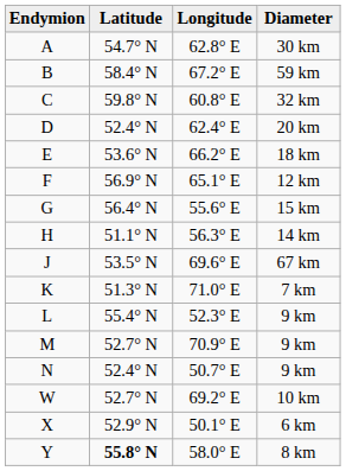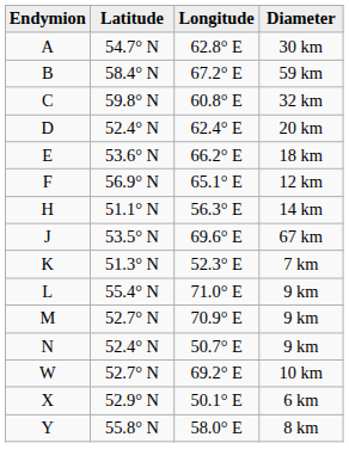- row: G | 56.4° N | 55.6° E | 15 km
K | Longitude: 71.0° E -> 52.3° E
L | Longitude: 52.3° E -> 71.0° E
Y | Latitude: bold -> normal
